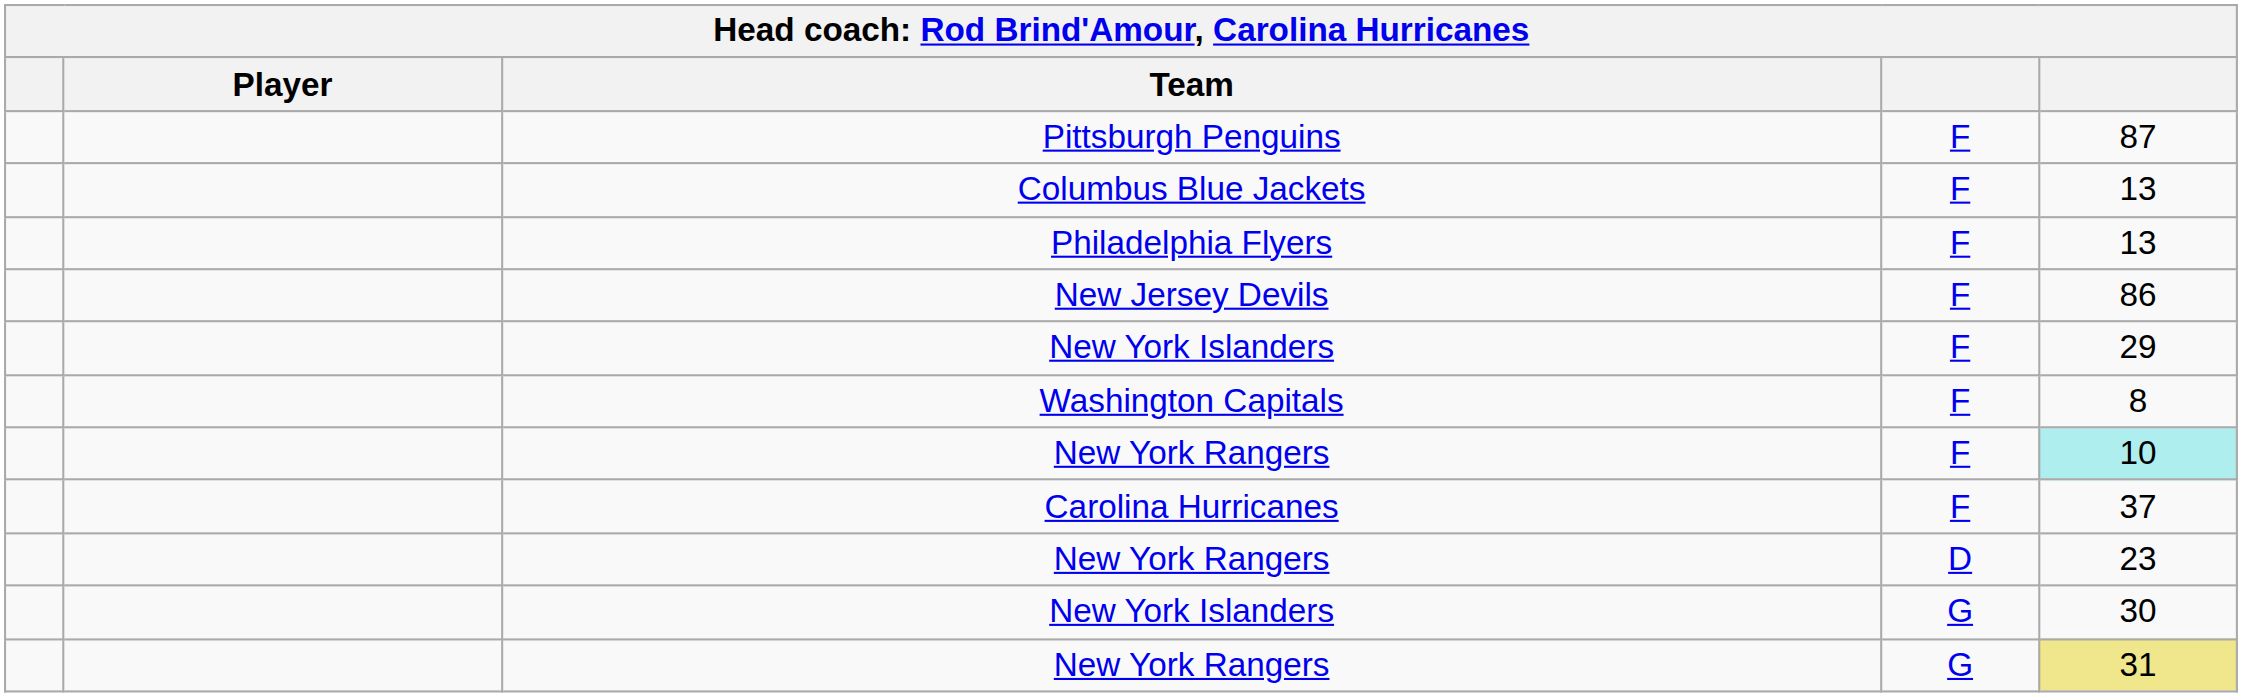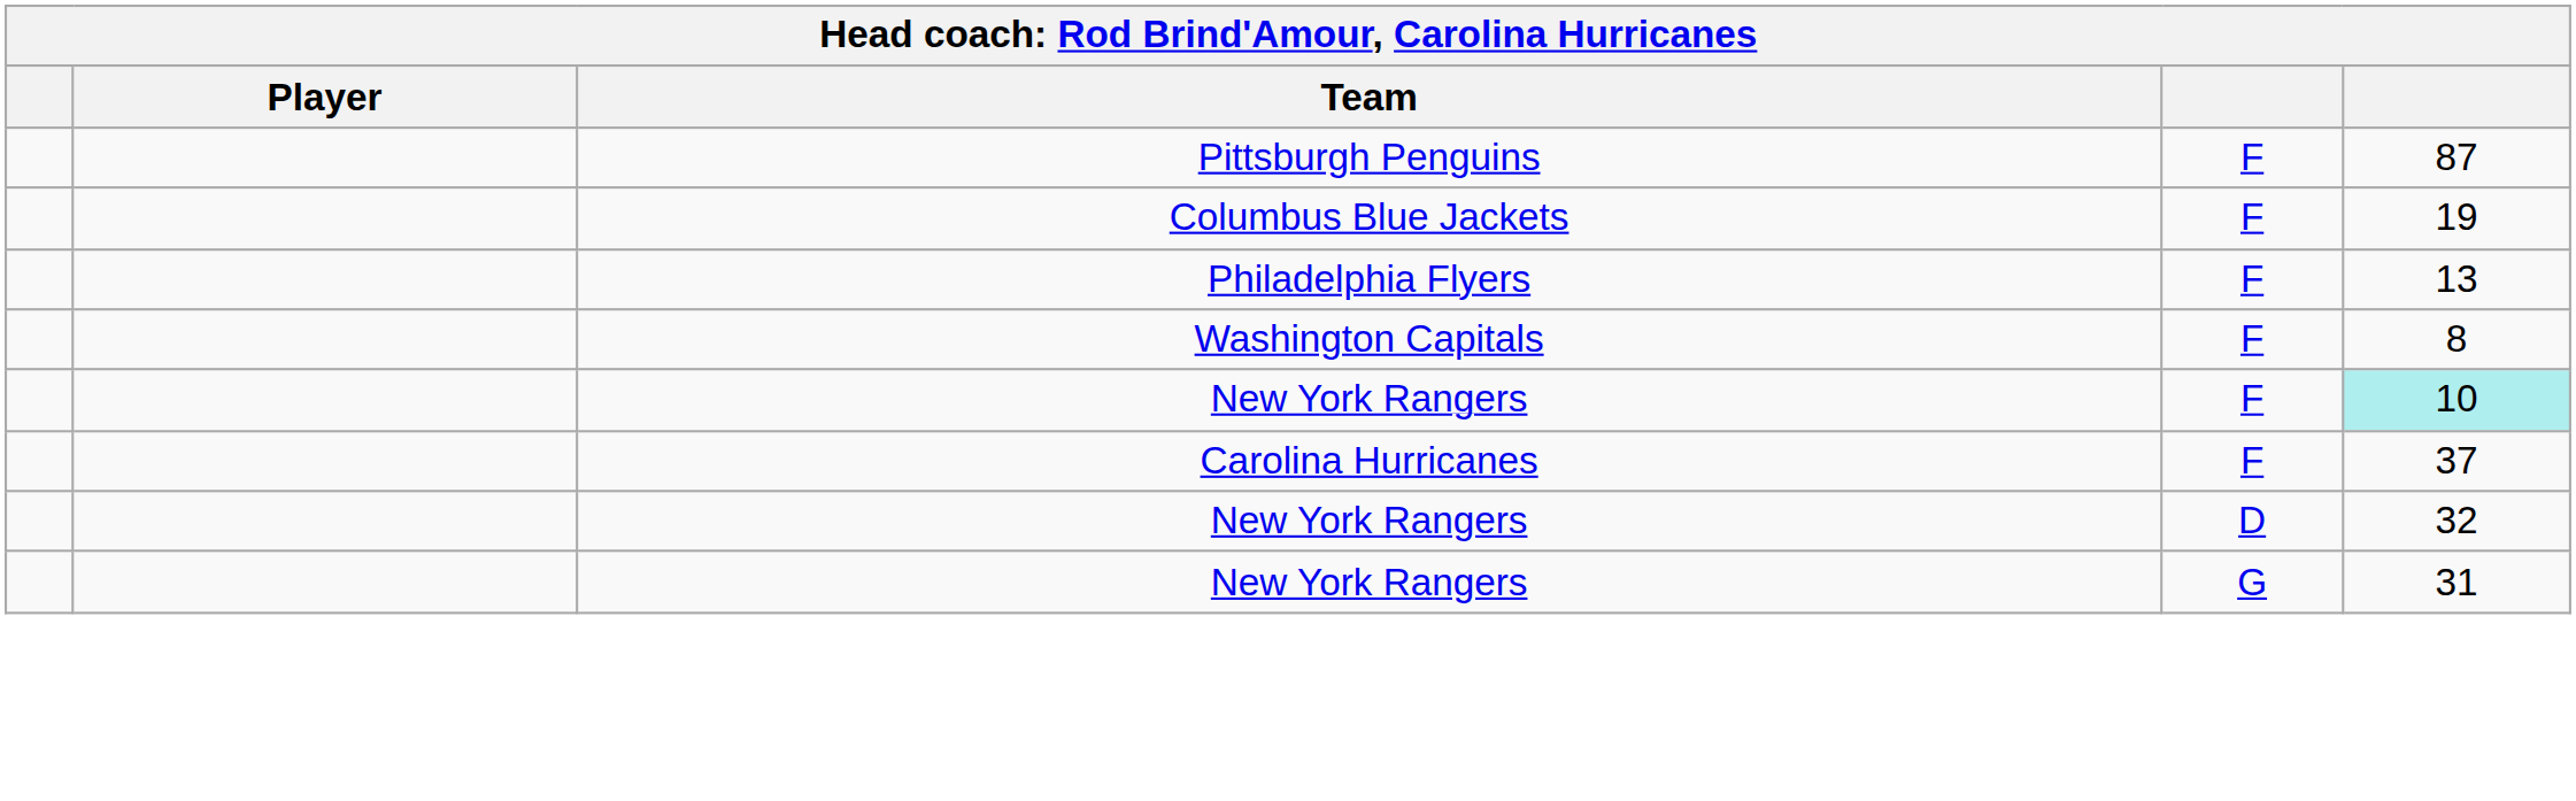Columbus Blue Jackets | column 5: 13 -> 19
- row: New Jersey Devils | F | 86
- row: New York Islanders | F | 29
New York Rangers / D | column 5: 23 -> 32
- row: New York Islanders | G | 30
New York Rangers / G | column 5: khaki background -> no background
